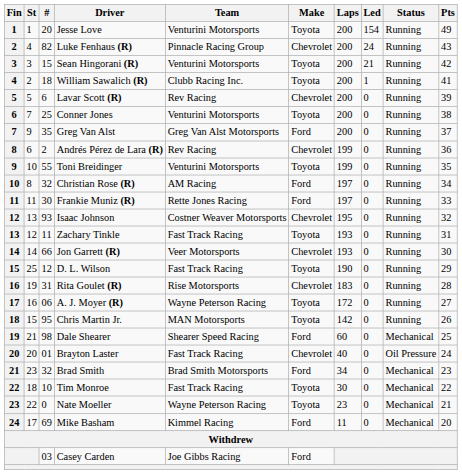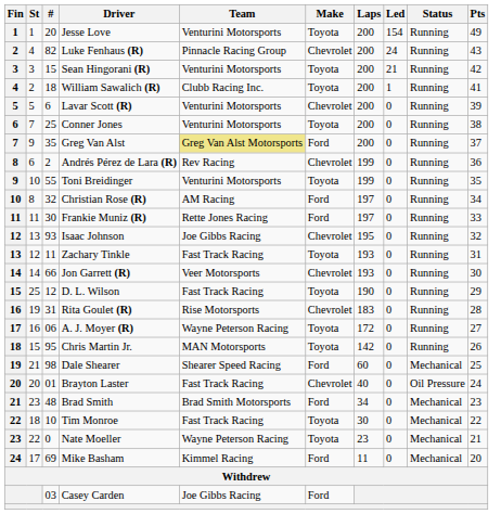Lavar Scott (R) | Team: Rev Racing -> Venturini Motorsports
Greg Van Alst | Team: no background -> khaki background
Isaac Johnson | Team: Costner Weaver Motorsports -> Joe Gibbs Racing
Brad Smith | #: 32 -> 48
